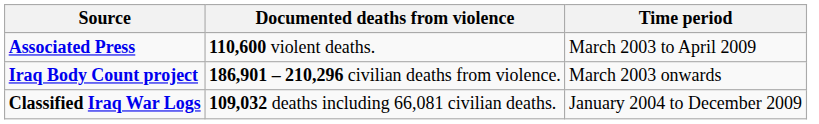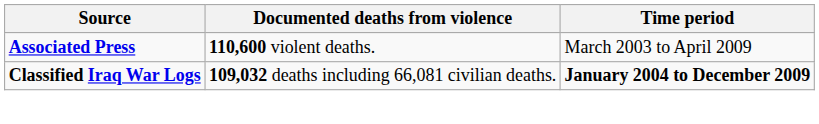- row: Iraq Body Count project | 186,901 – 210,296 civilian deaths from violence. | March 2003 onwards
Classified Iraq War Logs | Time period: normal -> bold
